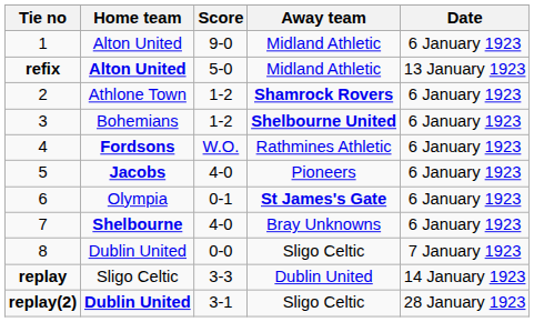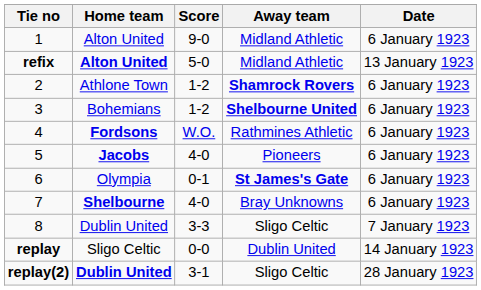8 | Score: 0-0 -> 3-3
replay | Score: 3-3 -> 0-0
